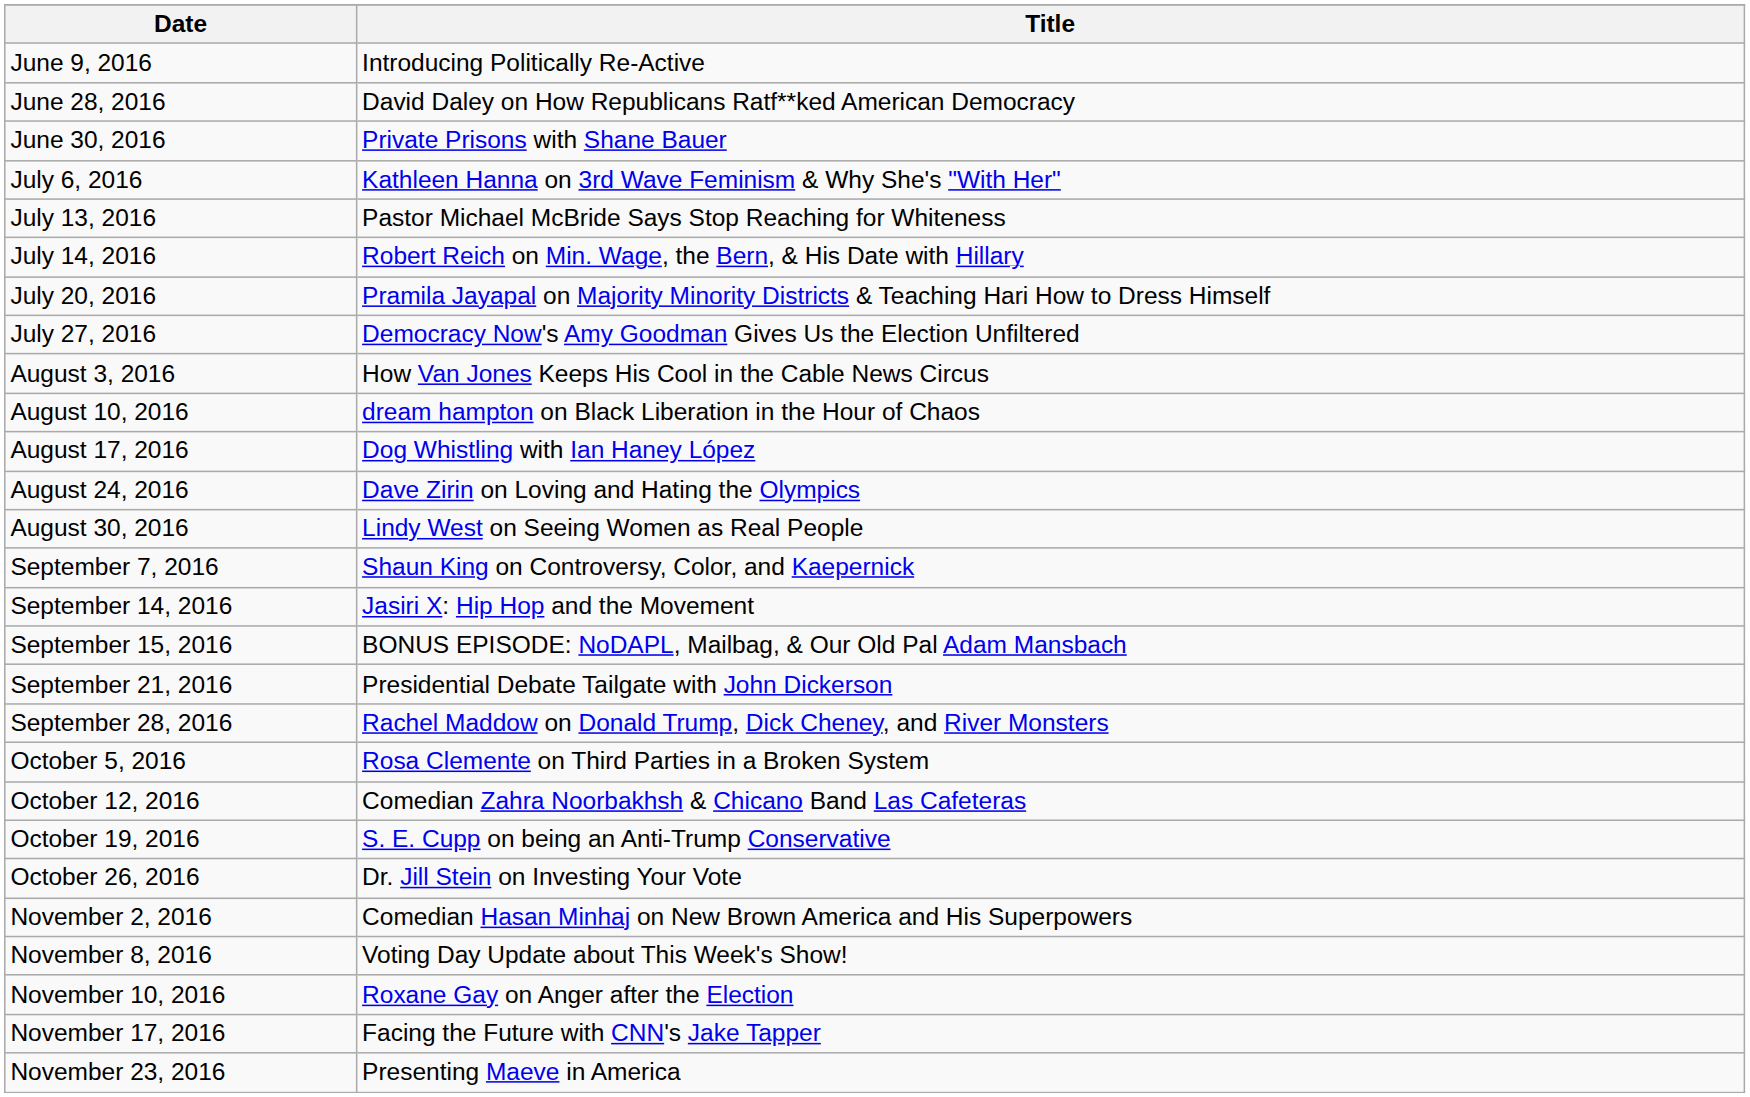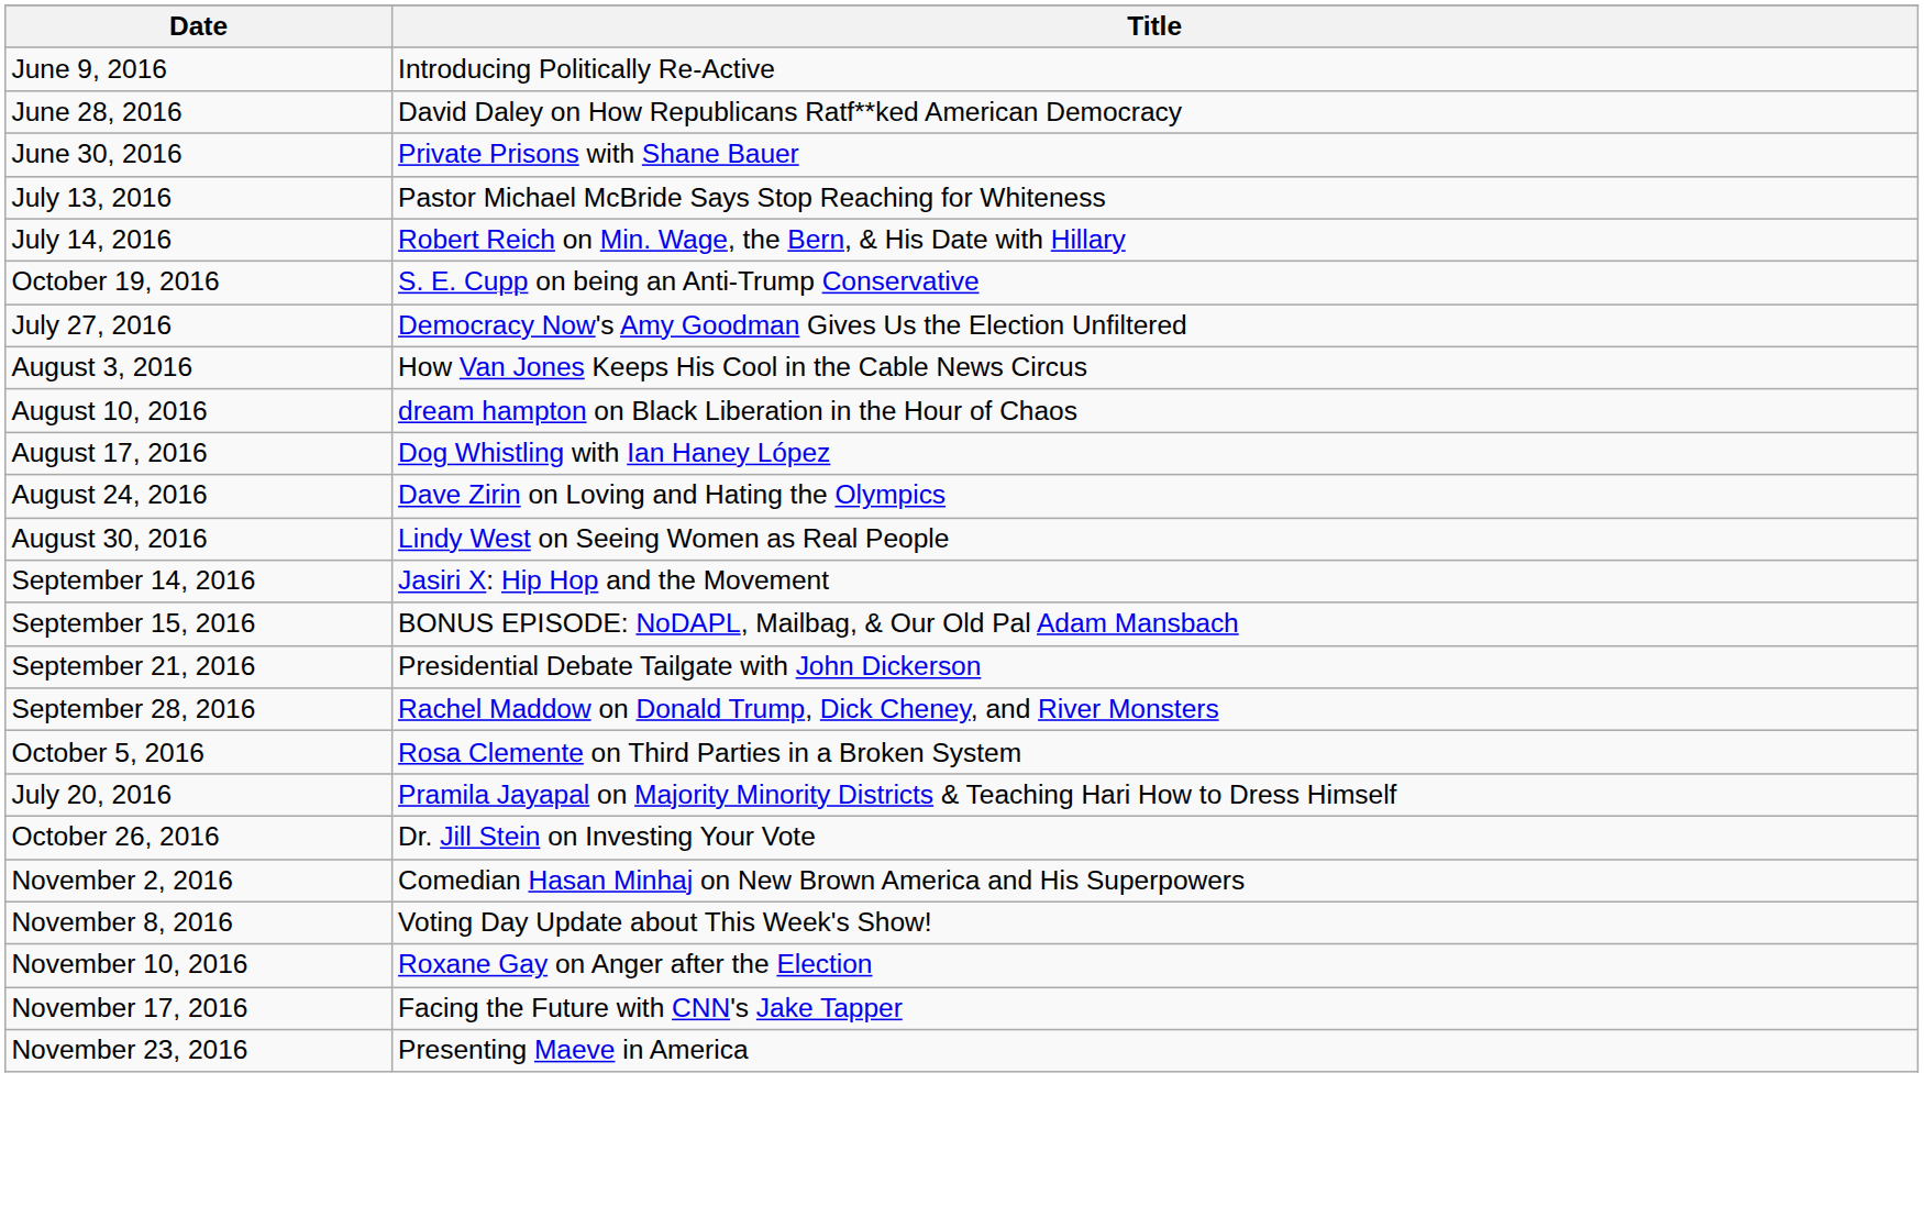- row: July 6, 2016 | Kathleen Hanna on 3rd Wave Feminism & Why She's "With Her"
rows swapped: July 20, 2016 <-> October 19, 2016
- row: September 7, 2016 | Shaun King on Controversy, Color, and Kaepernick
- row: October 12, 2016 | Comedian Zahra Noorbakhsh & Chicano Band Las Cafeteras
